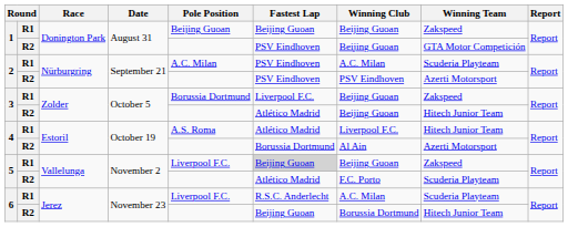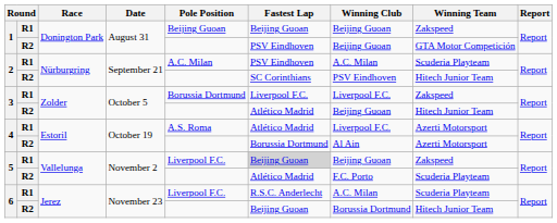2 / R2 | Fastest Lap: PSV Eindhoven -> SC Corinthians
2 / R2 | Winning Team: Azerti Motorsport -> Hitech Junior Team
3 / R1 | Winning Club: Beijing Guoan -> Liverpool F.C.
4 / R1 | Winning Team: Hitech Junior Team -> Azerti Motorsport
